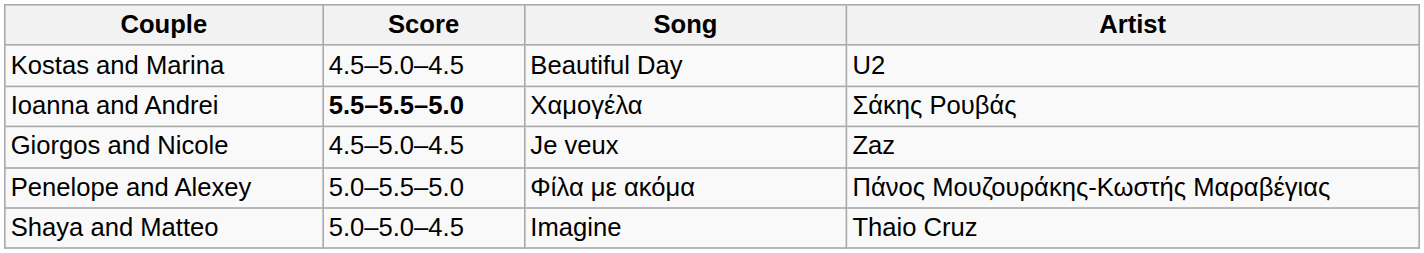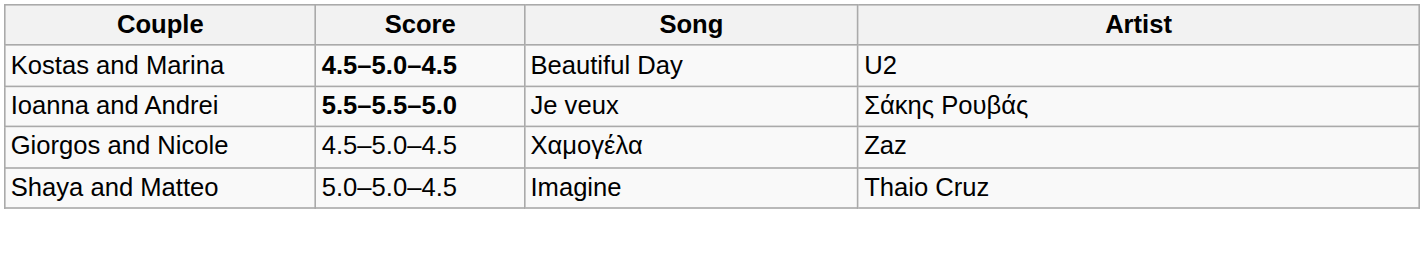Kostas and Marina | Score: normal -> bold
Ioanna and Andrei | Song: Χαμογέλα -> Je veux
Giorgos and Nicole | Song: Je veux -> Χαμογέλα
- row: Penelope and Alexey | 5.0–5.5–5.0 | Φίλα με ακόμα | Πάνος Μουζουράκης-Κωστής Μαραβέγιας
